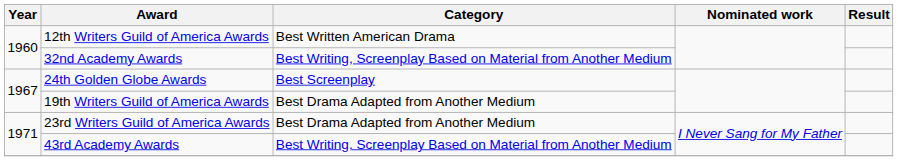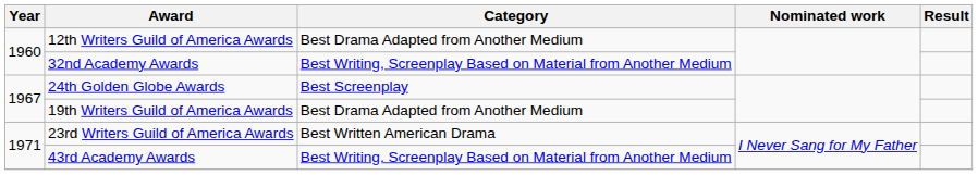12th Writers Guild of America Awards | Category: Best Written American Drama -> Best Drama Adapted from Another Medium
23rd Writers Guild of America Awards | Category: Best Drama Adapted from Another Medium -> Best Written American Drama
